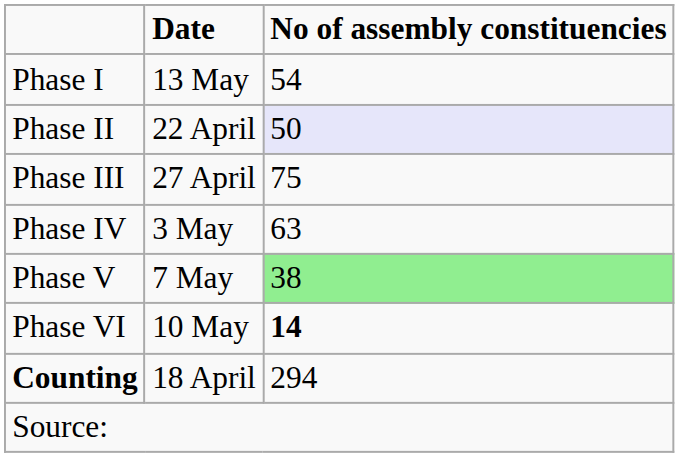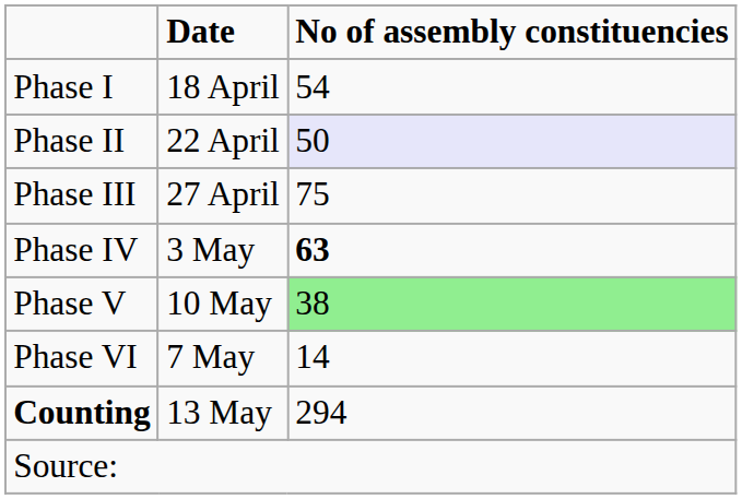Phase I | Date: 13 May -> 18 April
Phase IV | No of assembly constituencies: normal -> bold
Phase V | Date: 7 May -> 10 May
Phase VI | Date: 10 May -> 7 May
Phase VI | No of assembly constituencies: bold -> normal
Counting | Date: 18 April -> 13 May
